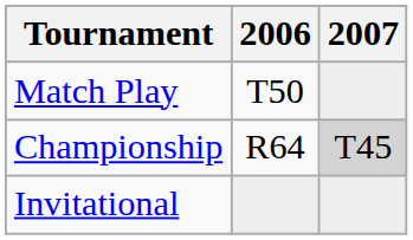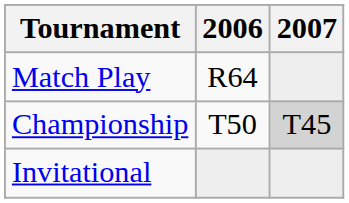Match Play | 2006: T50 -> R64
Championship | 2006: R64 -> T50
